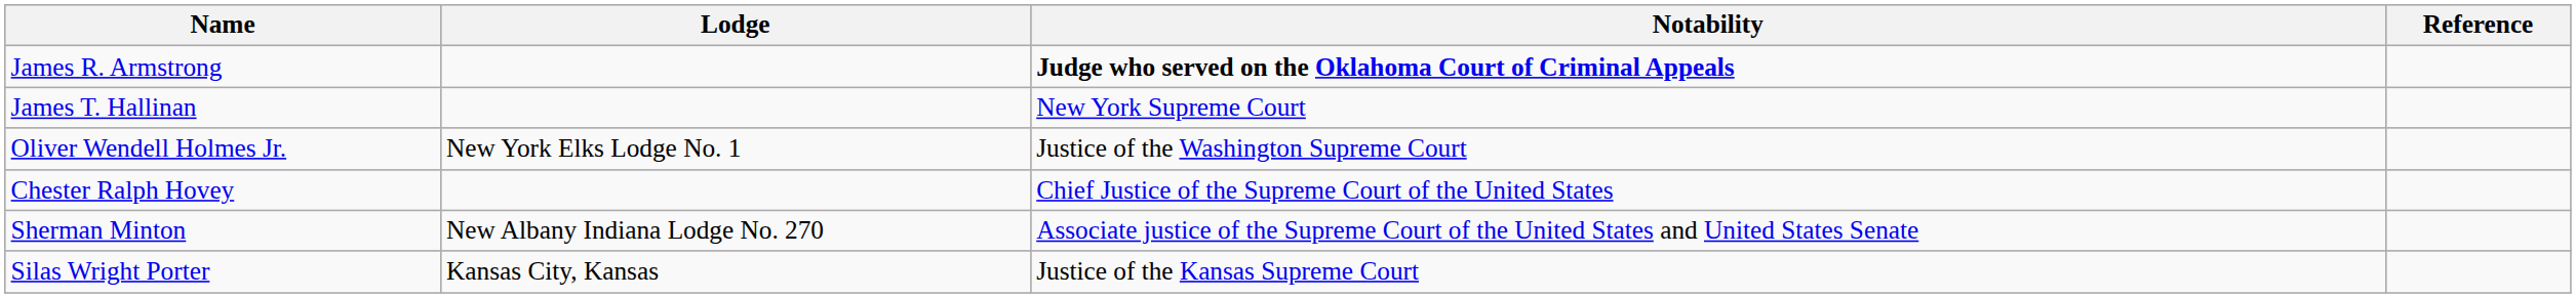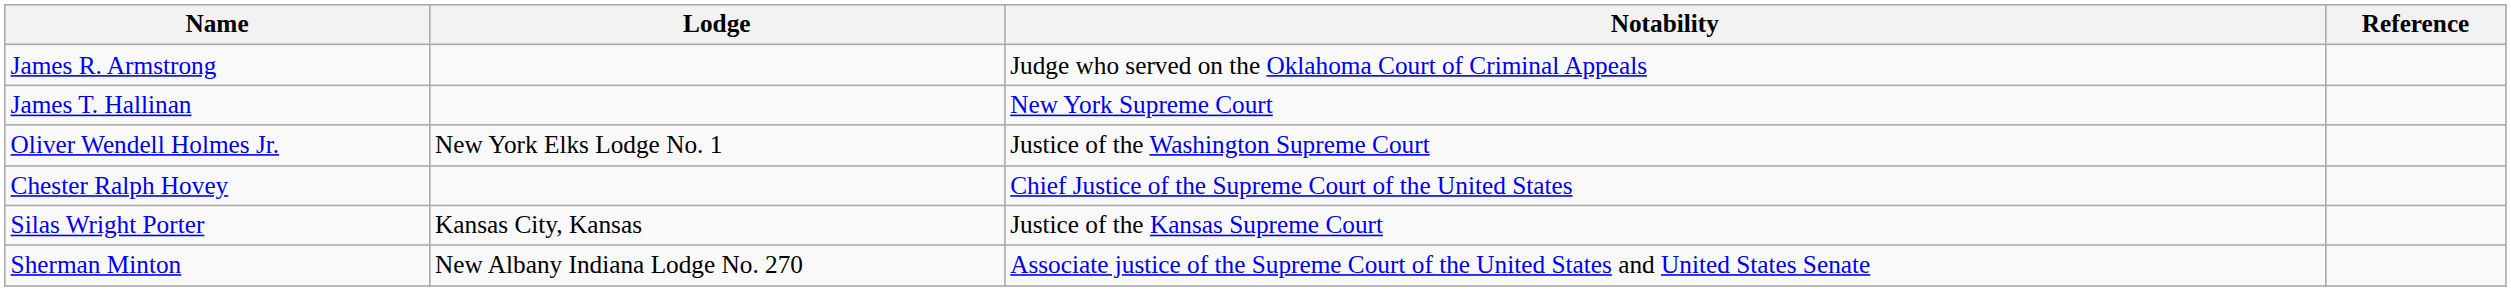James R. Armstrong | Notability: bold -> normal
rows swapped: Sherman Minton <-> Silas Wright Porter
